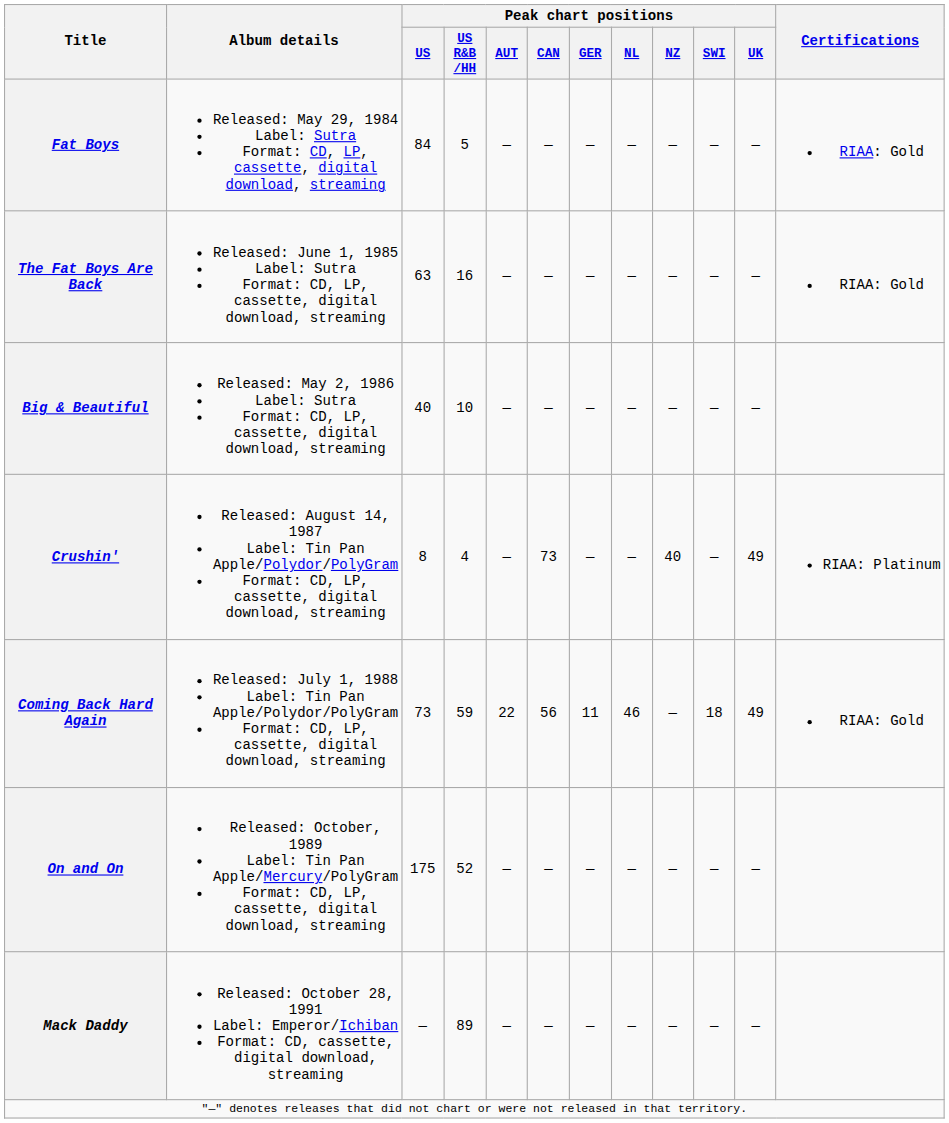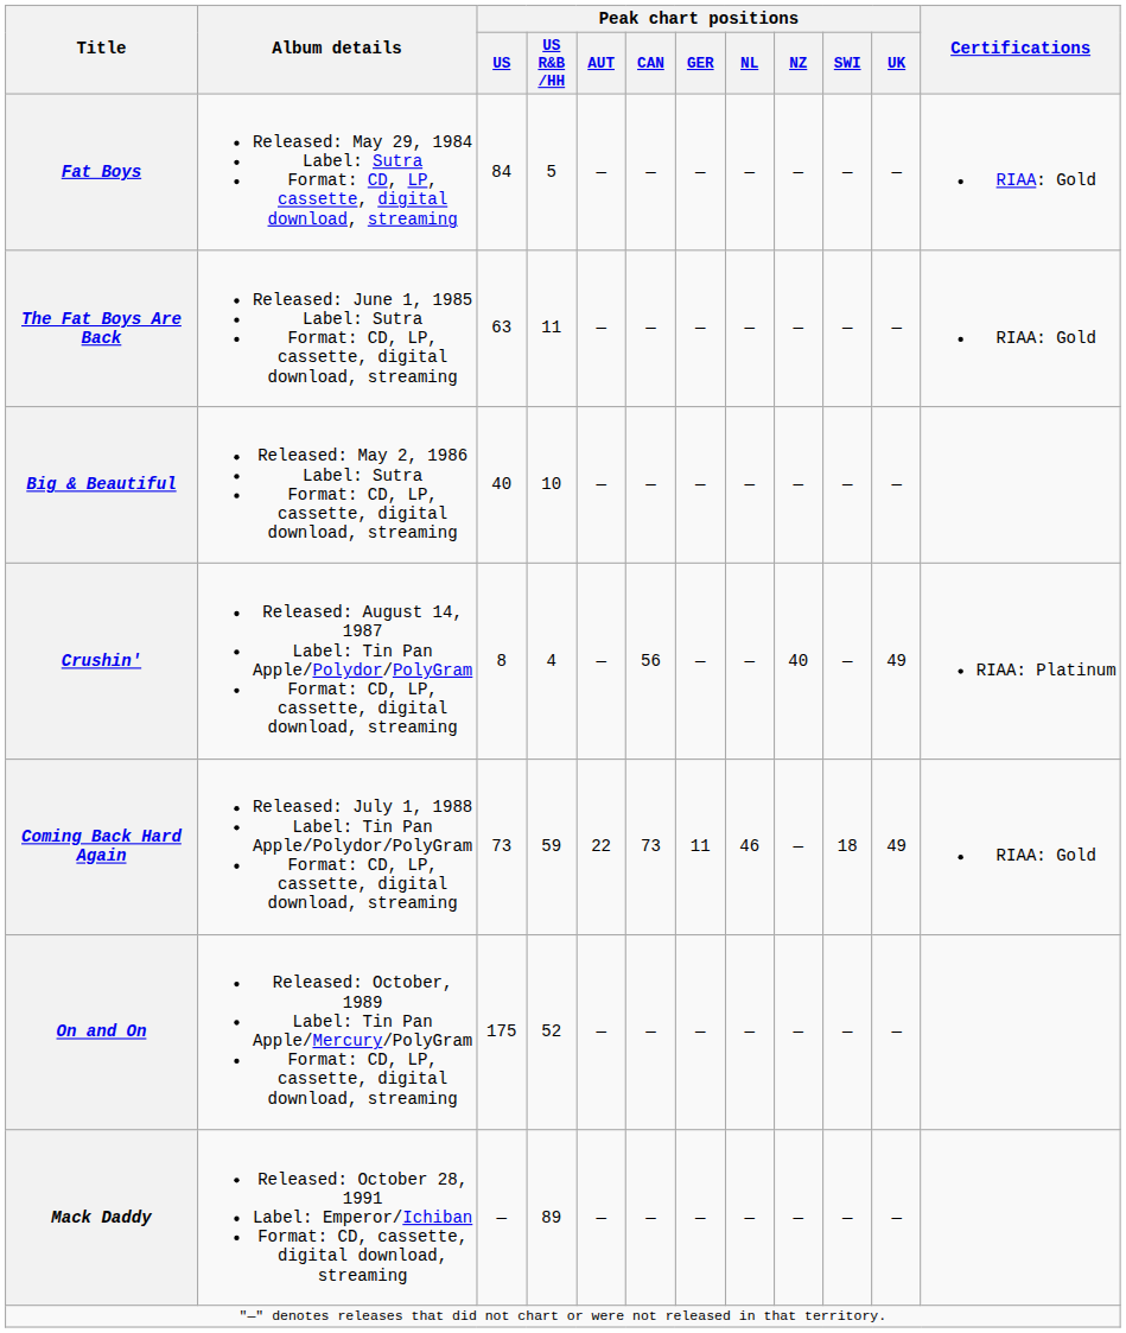The Fat Boys Are Back | Peak chart positions / US R&B /HH: 16 -> 11
Crushin' | Peak chart positions / CAN: 73 -> 56
Coming Back Hard Again | Peak chart positions / CAN: 56 -> 73
